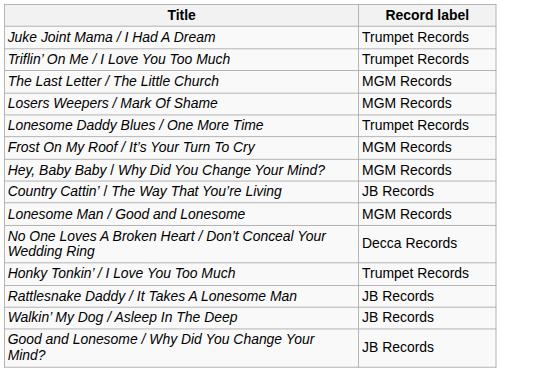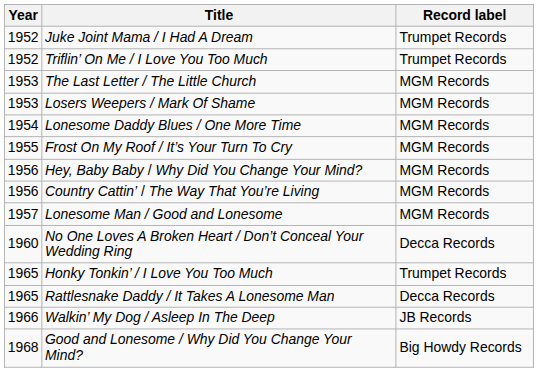+ column: Year | 1952 | 1952 | 1953 | 1953 | 1954 | 1955 | 1956 | 1956 | 1957 | 1960 | 1965 | 1965 | 1966 | 1968
Lonesome Daddy Blues / One More Time | Record label: Trumpet Records -> MGM Records
Country Cattin’ / The Way That You’re Living | Record label: JB Records -> MGM Records
Rattlesnake Daddy / It Takes A Lonesome Man | Record label: JB Records -> Decca Records
Good and Lonesome / Why Did You Change Your Mind? | Record label: JB Records -> Big Howdy Records
